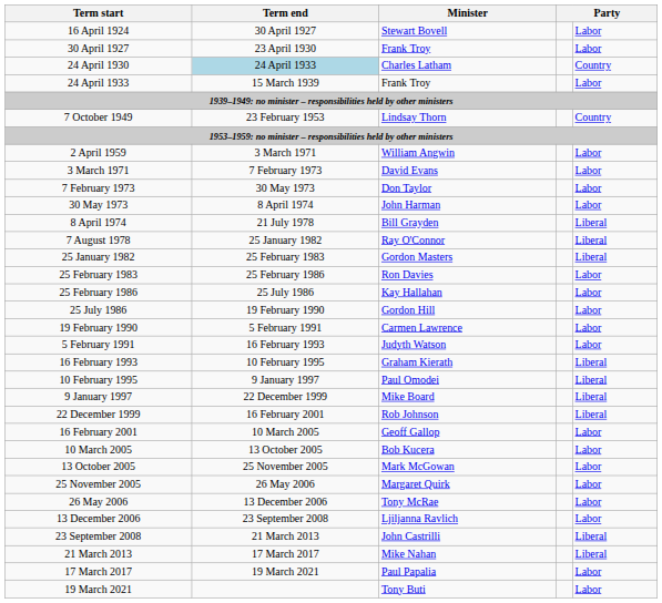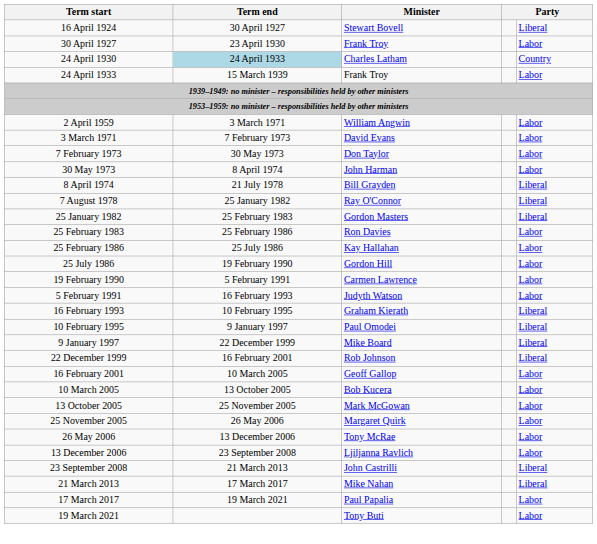16 April 1924 | column 5: Labor -> Liberal
- row: 7 October 1949 | 23 February 1953 | Lindsay Thorn | Country
